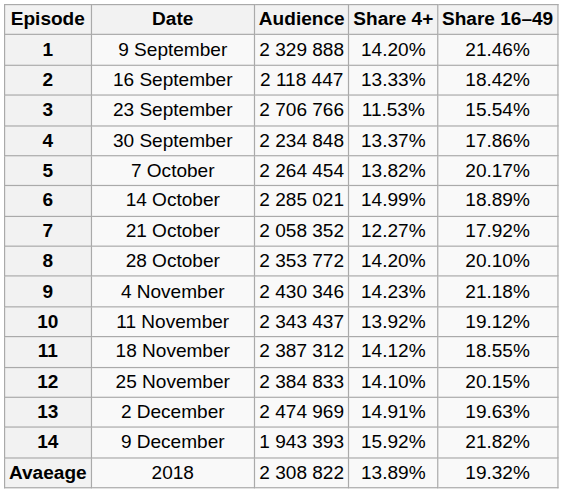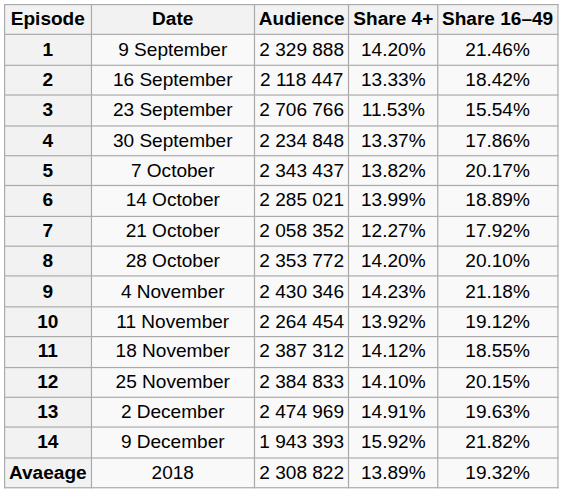5 | Audience: 2 264 454 -> 2 343 437
6 | Share 4+: 14.99% -> 13.99%
10 | Audience: 2 343 437 -> 2 264 454
